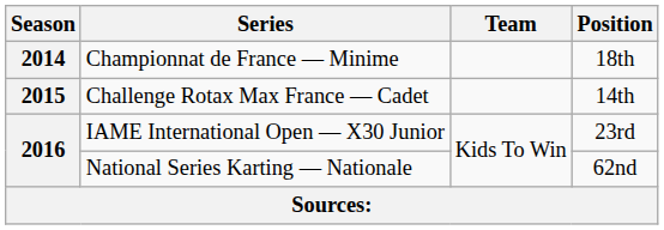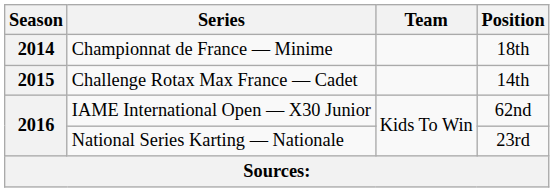IAME International Open — X30 Junior | Position: 23rd -> 62nd
National Series Karting — Nationale | Position: 62nd -> 23rd
